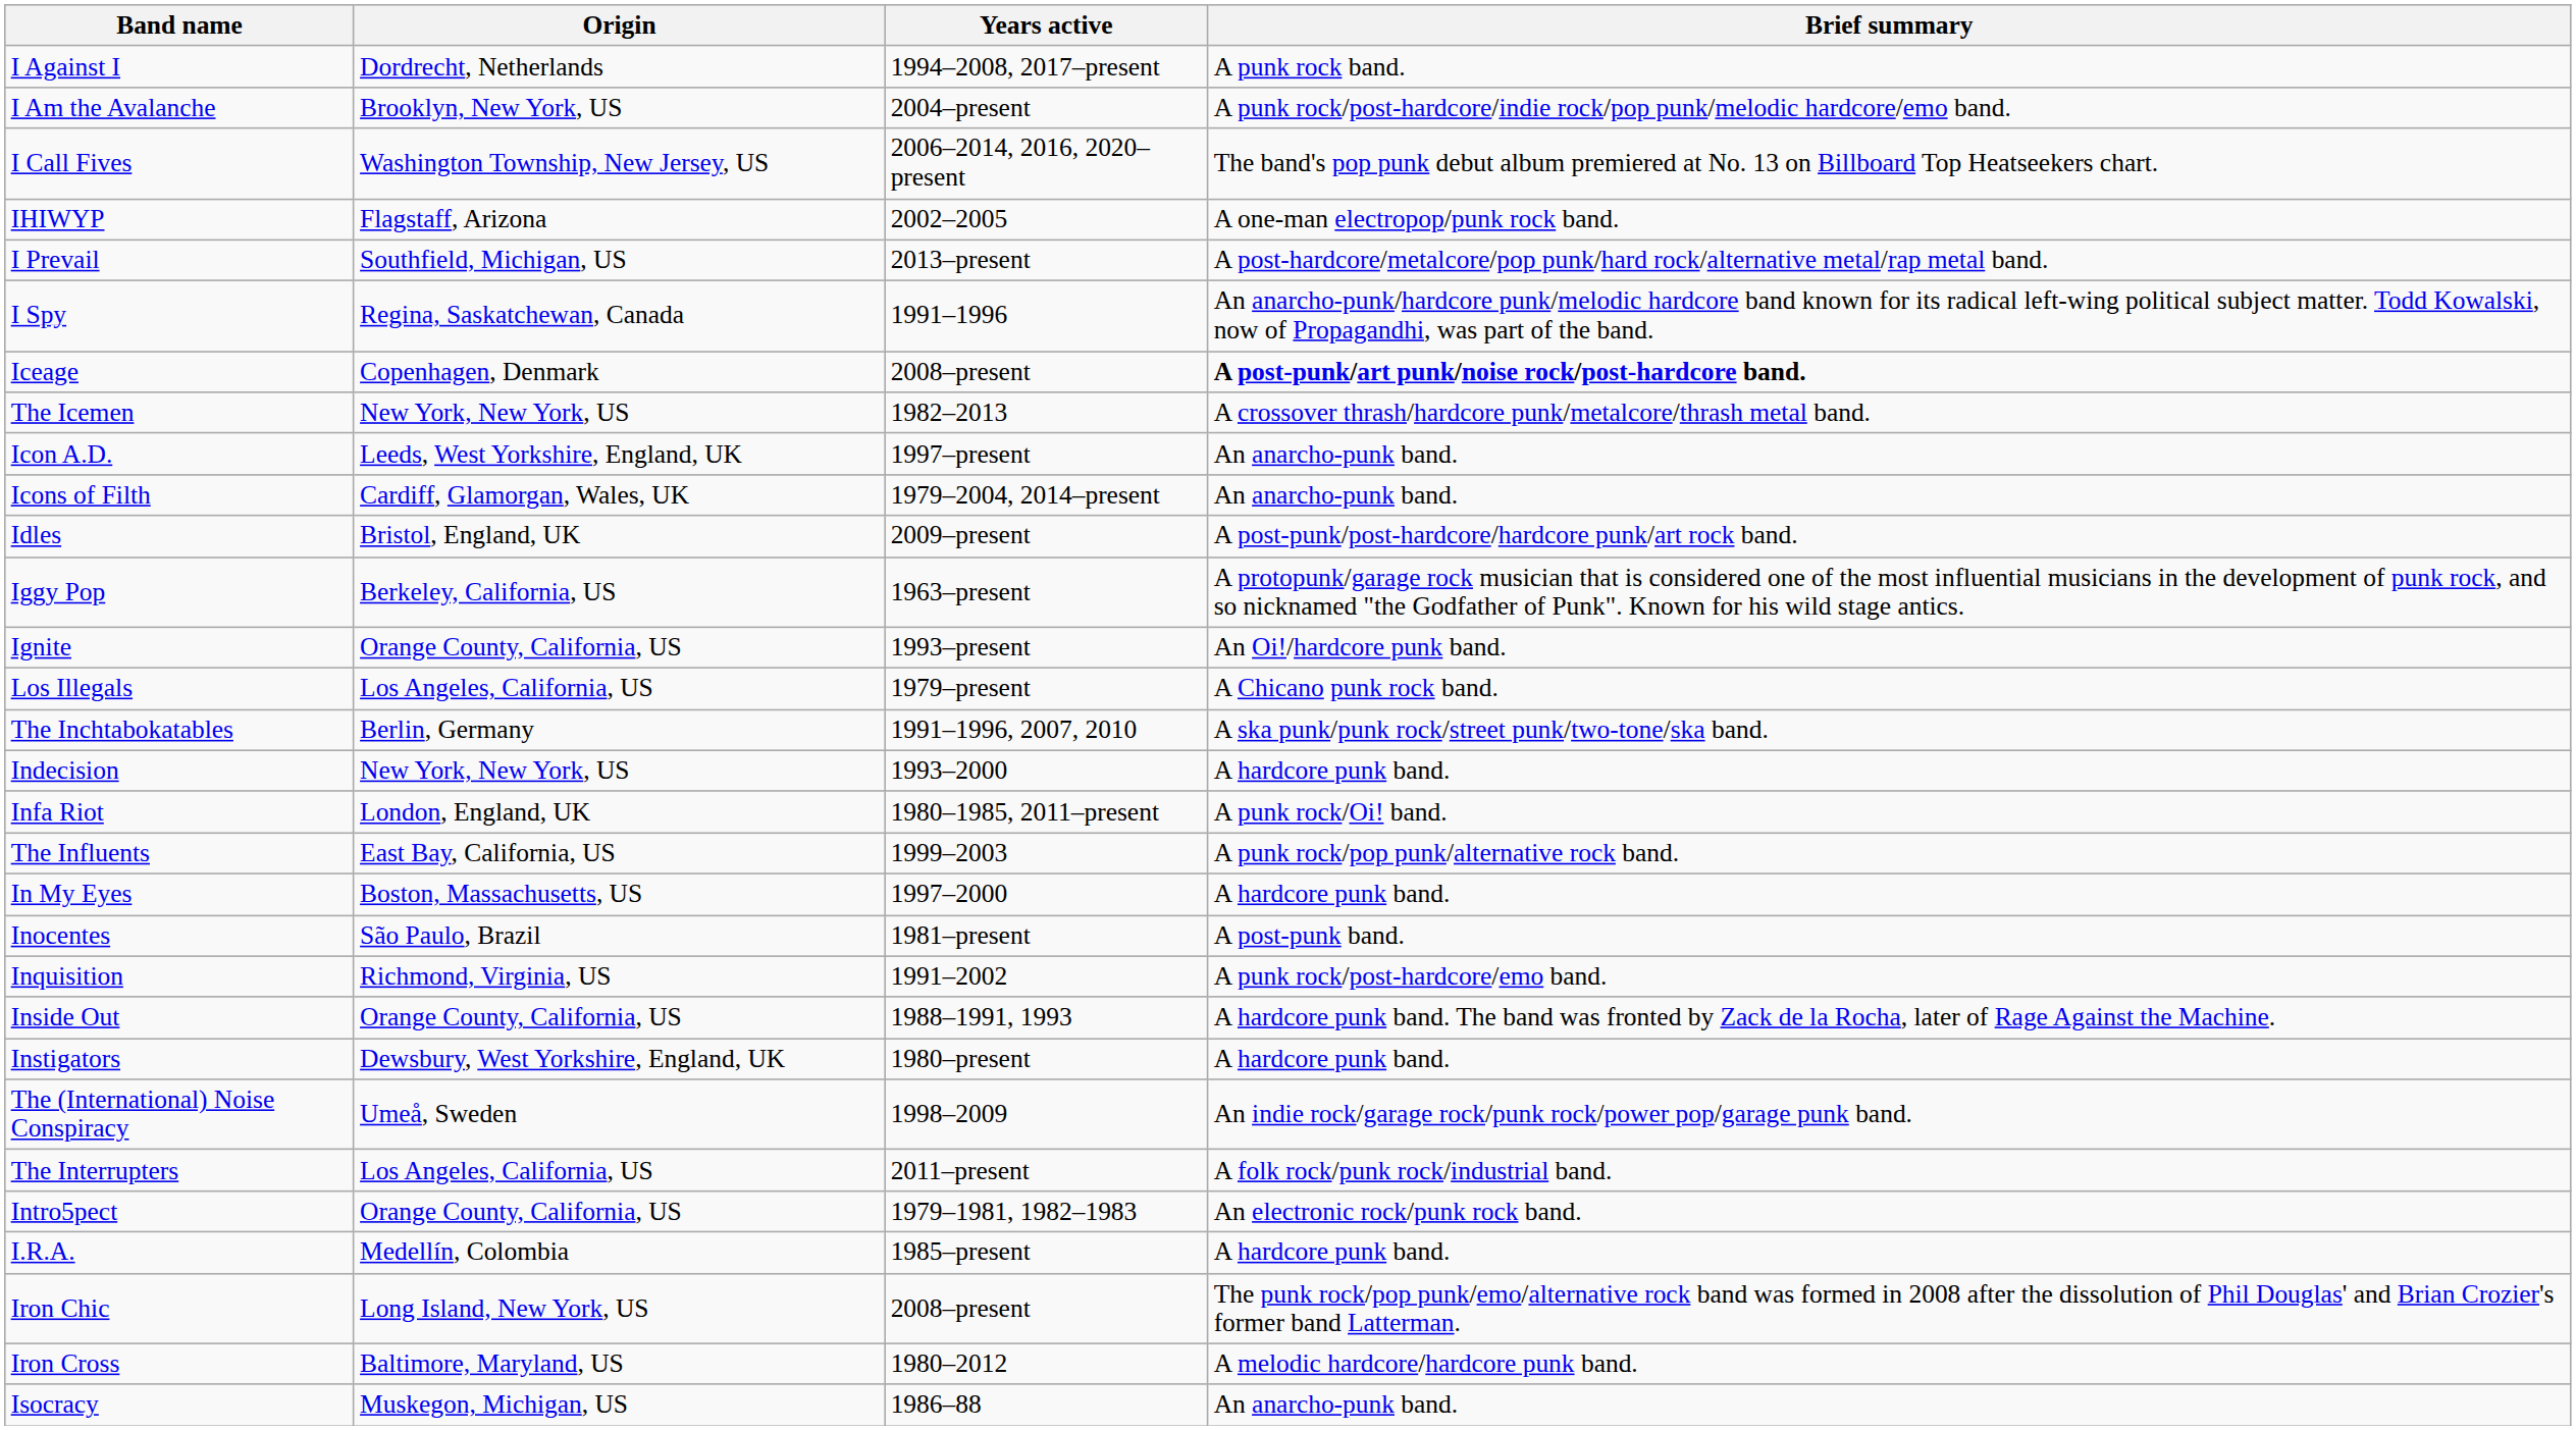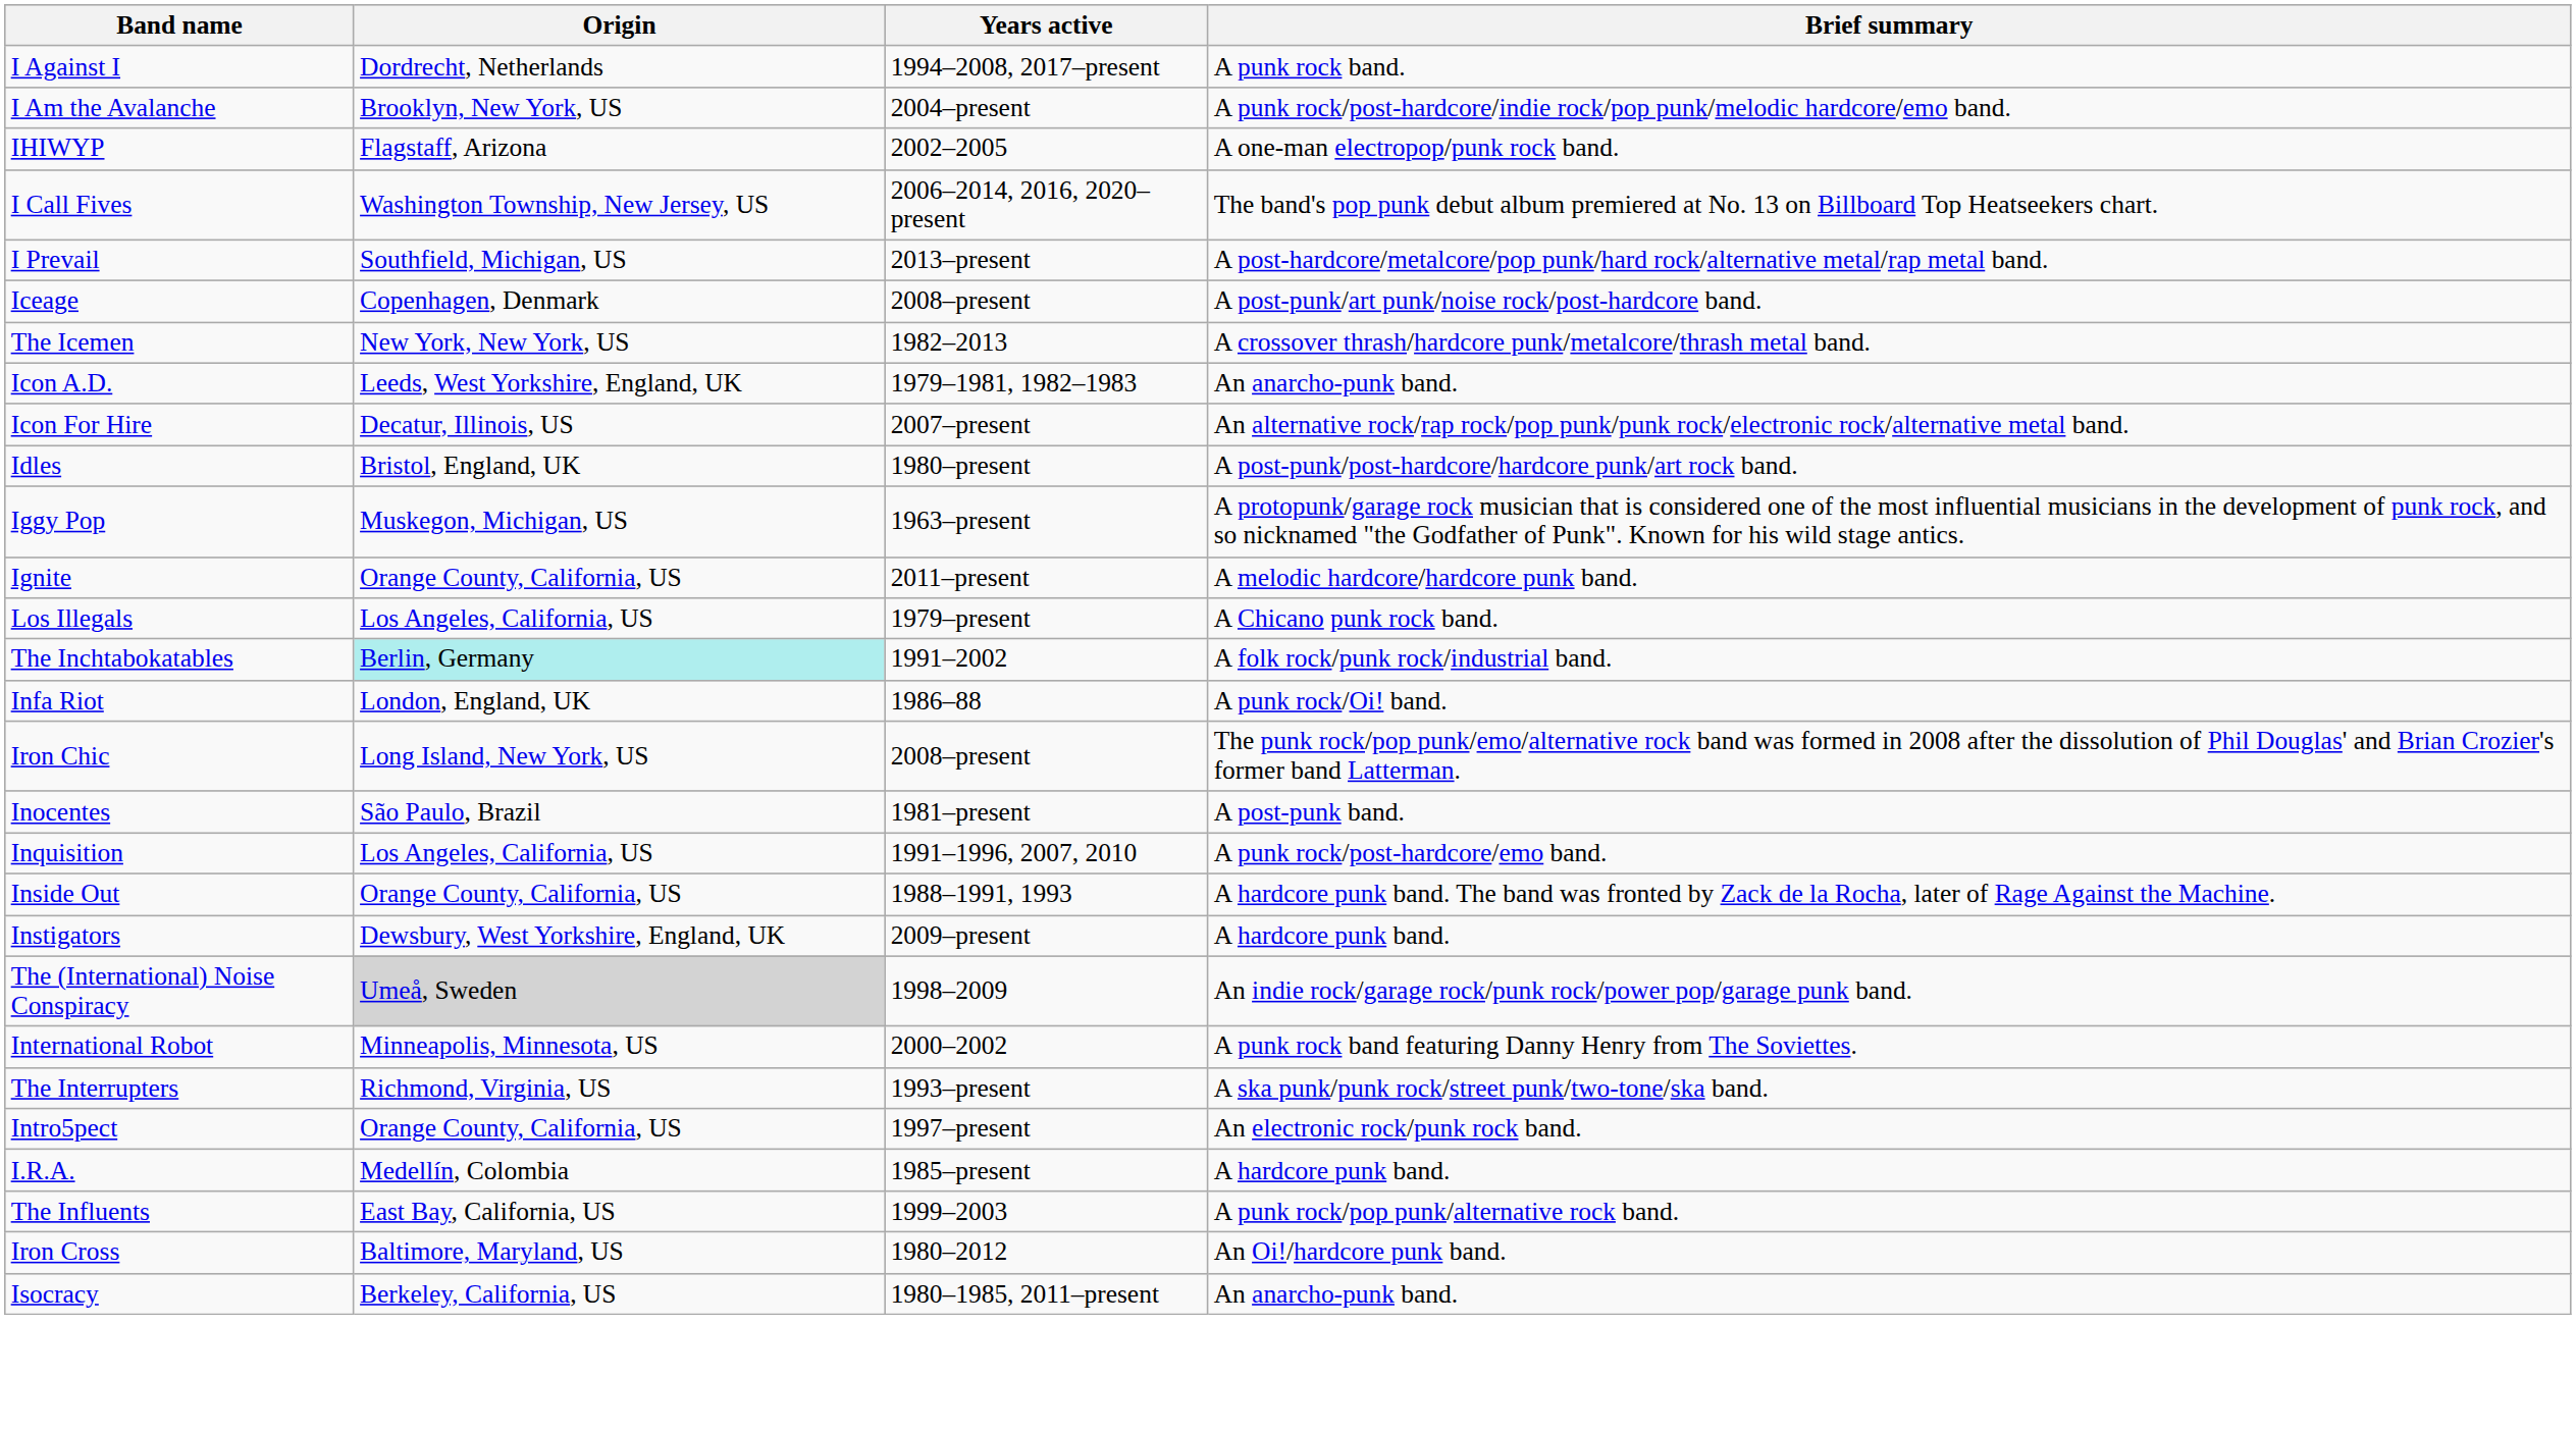rows swapped: I Call Fives <-> IHIWYP
- row: I Spy | Regina, Saskatchewan, Canada | 1991–1996 | An anarcho-punk/hardcore punk/melodic hardcore band known for its radical left-wing political subject matter. Todd Kowalski, now of Propagandhi, was part of the band.
Iceage | Brief summary: bold -> normal
Icon A.D. | Years active: 1997–present -> 1979–1981, 1982–1983
+ row: Icon For Hire | Decatur, Illinois, US | 2007–present | An alternative rock/rap rock/pop punk/punk rock/electronic rock/alternative metal band.
- row: Icons of Filth | Cardiff, Glamorgan, Wales, UK | 1979–2004, 2014–present | An anarcho-punk band.
Idles | Years active: 2009–present -> 1980–present
Iggy Pop | Origin: Berkeley, California, US -> Muskegon, Michigan, US
Ignite | Years active: 1993–present -> 2011–present
Ignite | Brief summary: An Oi!/hardcore punk band. -> A melodic hardcore/hardcore punk band.
The Inchtabokatables | Origin: no background -> paleturquoise background
The Inchtabokatables | Years active: 1991–1996, 2007, 2010 -> 1991–2002
The Inchtabokatables | Brief summary: A ska punk/punk rock/street punk/two-tone/ska band. -> A folk rock/punk rock/industrial band.
- row: Indecision | New York, New York, US | 1993–2000 | A hardcore punk band.
Infa Riot | Years active: 1980–1985, 2011–present -> 1986–88
rows swapped: The Influents <-> Iron Chic
- row: In My Eyes | Boston, Massachusetts, US | 1997–2000 | A hardcore punk band.
Inquisition | Origin: Richmond, Virginia, US -> Los Angeles, California, US
Inquisition | Years active: 1991–2002 -> 1991–1996, 2007, 2010
Instigators | Years active: 1980–present -> 2009–present
The (International) Noise Conspiracy | Origin: no background -> lightgrey background
+ row: International Robot | Minneapolis, Minnesota, US | 2000–2002 | A punk rock band featuring Danny Henry from The Soviettes.
The Interrupters | Origin: Los Angeles, California, US -> Richmond, Virginia, US
The Interrupters | Years active: 2011–present -> 1993–present
The Interrupters | Brief summary: A folk rock/punk rock/industrial band. -> A ska punk/punk rock/street punk/two-tone/ska band.
Intro5pect | Years active: 1979–1981, 1982–1983 -> 1997–present
Iron Cross | Brief summary: A melodic hardcore/hardcore punk band. -> An Oi!/hardcore punk band.
Isocracy | Origin: Muskegon, Michigan, US -> Berkeley, California, US
Isocracy | Years active: 1986–88 -> 1980–1985, 2011–present
